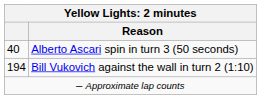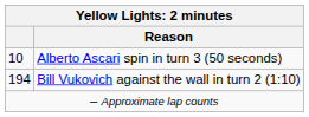Alberto Ascari spin in turn 3 (50 seconds) | column 1: 40 -> 10
